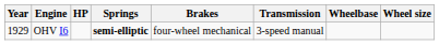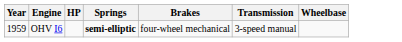- column: Wheel size
OHV I6 | Year: 1929 -> 1959
